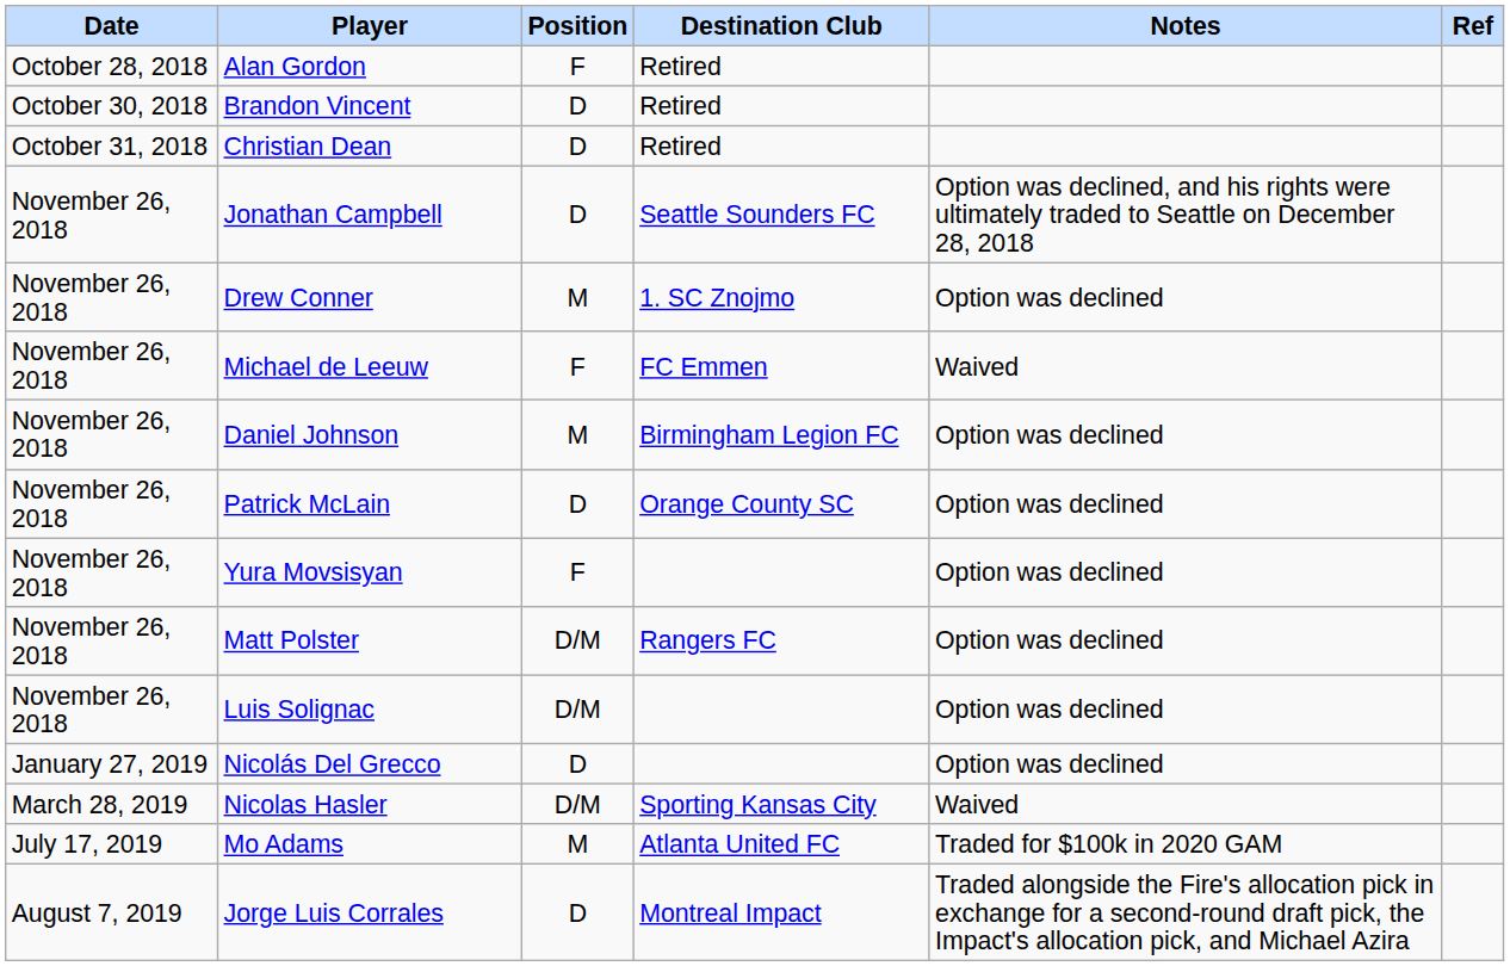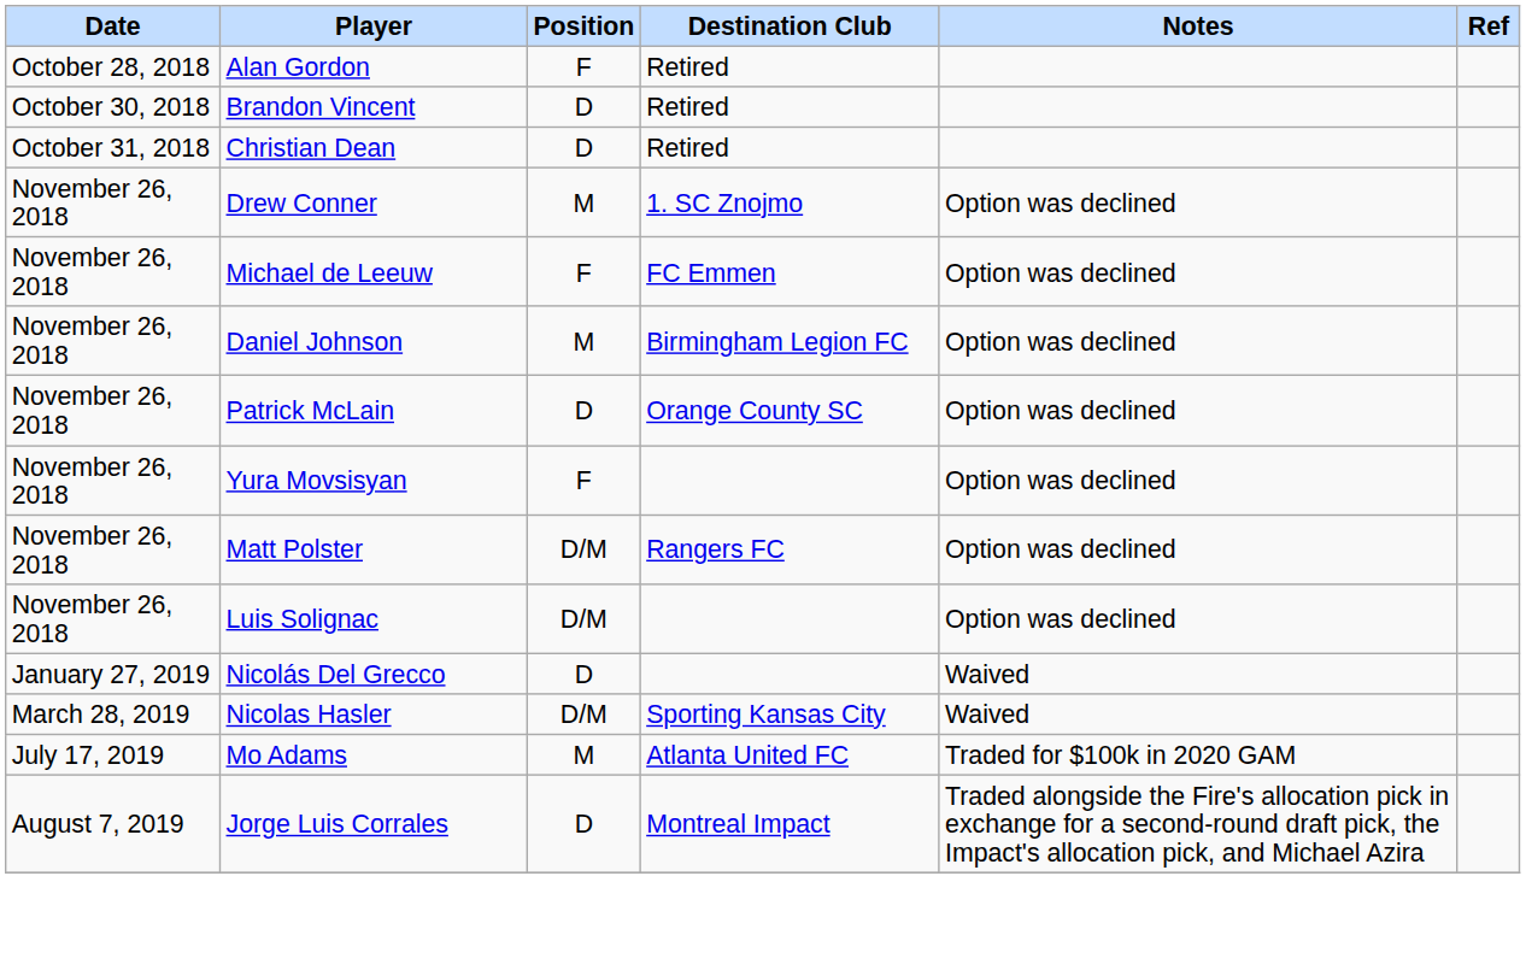- row: November 26, 2018 | Jonathan Campbell | D | Seattle Sounders FC | Option was declined, and his rights were ultimately traded to Seattle on December 28, 2018
Michael de Leeuw | Notes: Waived -> Option was declined
Nicolás Del Grecco | Notes: Option was declined -> Waived
